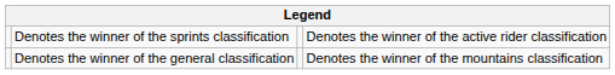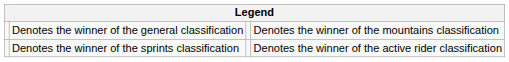rows swapped: Denotes the winner of the general classification <-> Denotes the winner of the sprints classification
